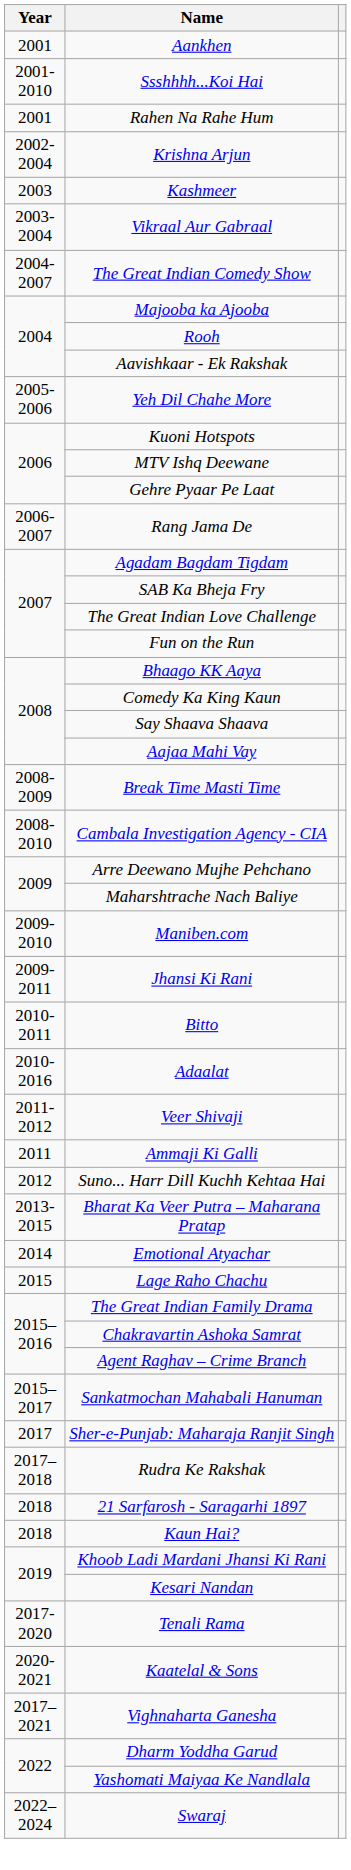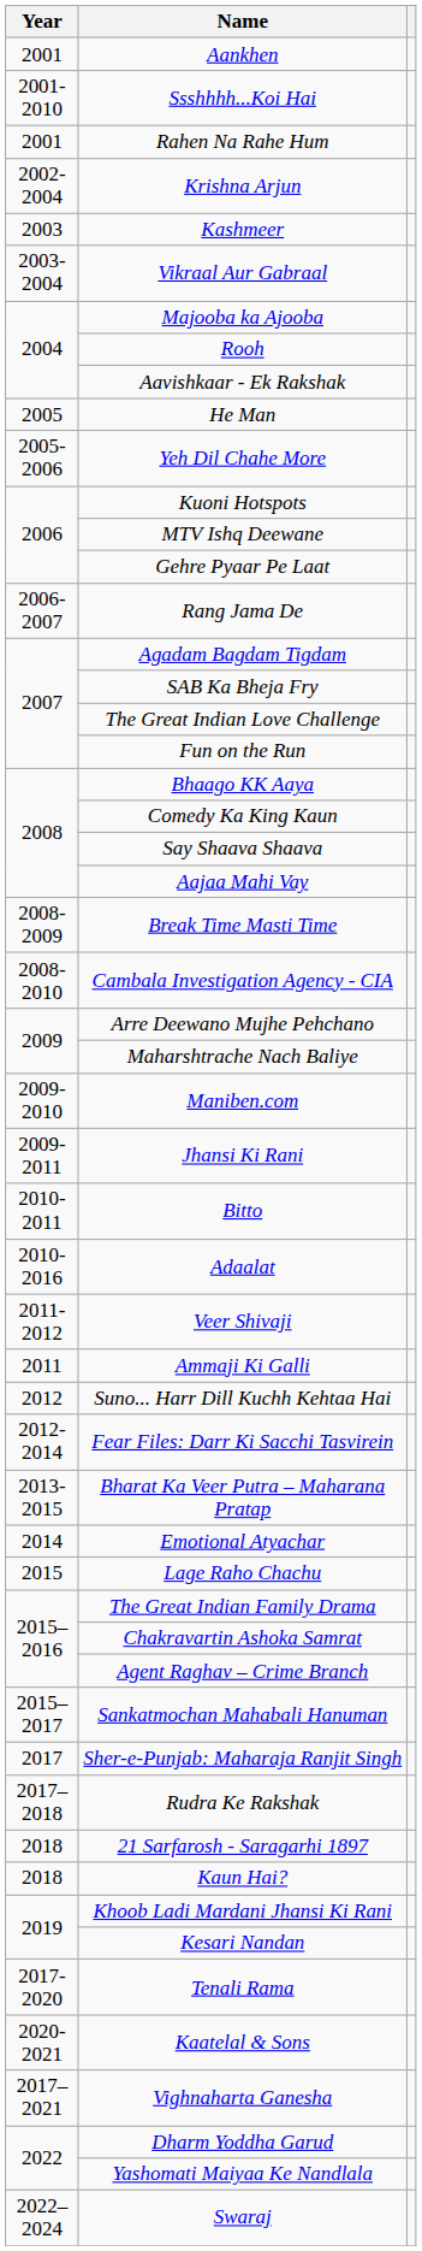- row: 2004-2007 | The Great Indian Comedy Show
+ row: 2005 | He Man
+ row: 2012-2014 | Fear Files: Darr Ki Sacchi Tasvirein
